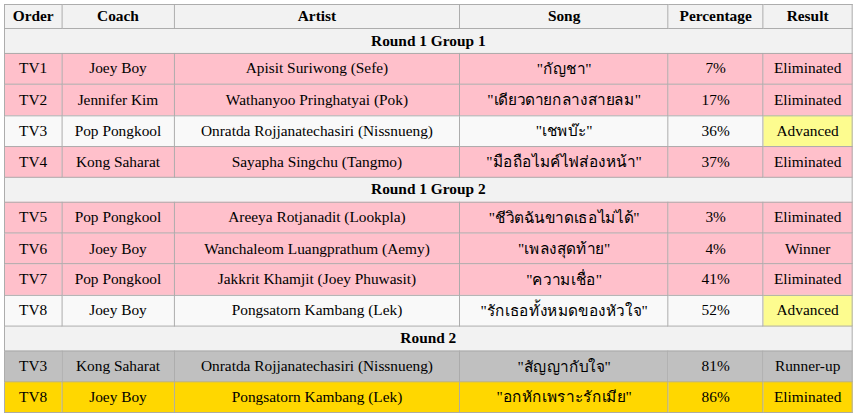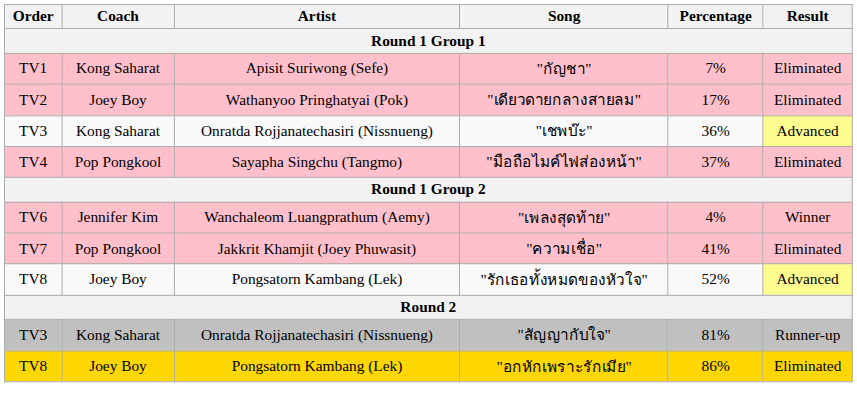"กัญชา" | Coach: Joey Boy -> Kong Saharat
"เดียวดายกลางสายลม" | Coach: Jennifer Kim -> Joey Boy
"เชพบ๊ะ" | Coach: Pop Pongkool -> Kong Saharat
"มือถือไมค์ไฟส่องหน้า" | Coach: Kong Saharat -> Pop Pongkool
- row: TV5 | Pop Pongkool | Areeya Rotjanadit (Lookpla) | "ชีวิตฉันขาดเธอไม่ได้" | 3% | Eliminated
"เพลงสุดท้าย" | Coach: Joey Boy -> Jennifer Kim
